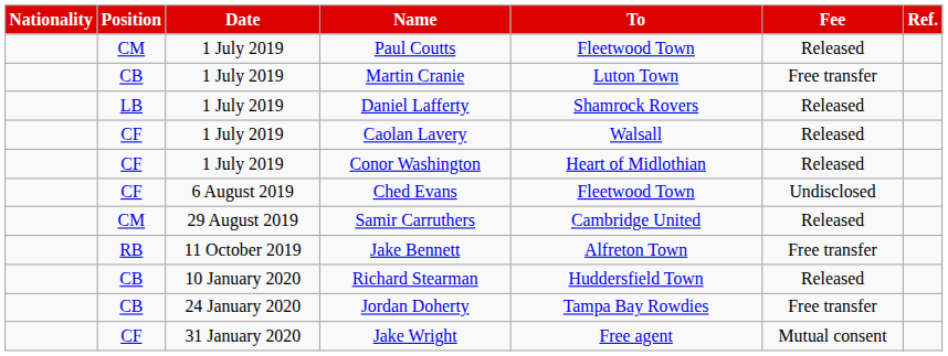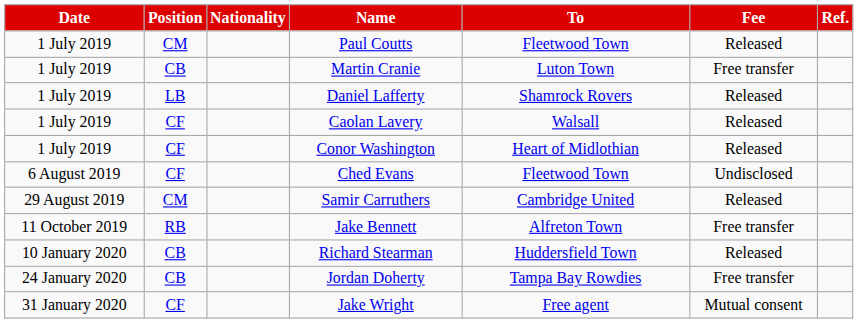columns swapped: Date <-> Nationality
